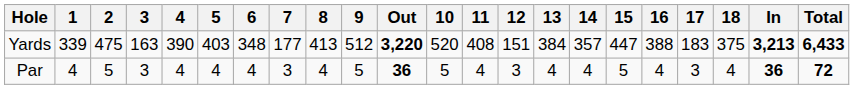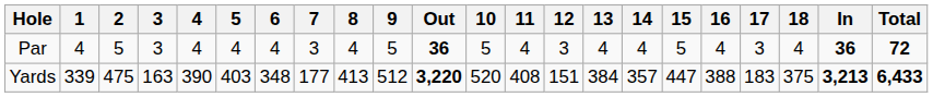rows swapped: Yards <-> Par
